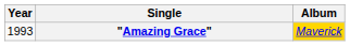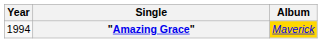"Amazing Grace" | Year: 1993 -> 1994
